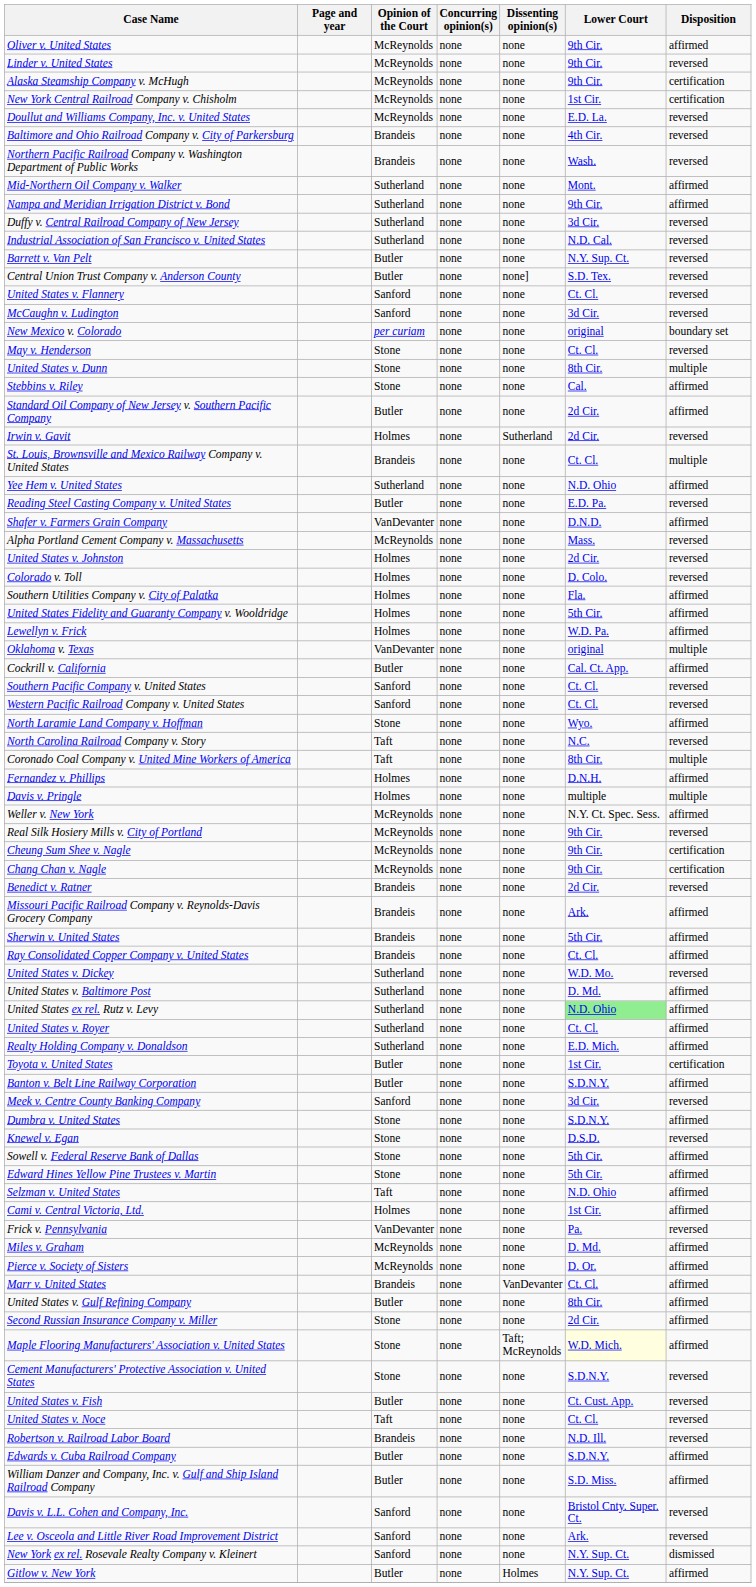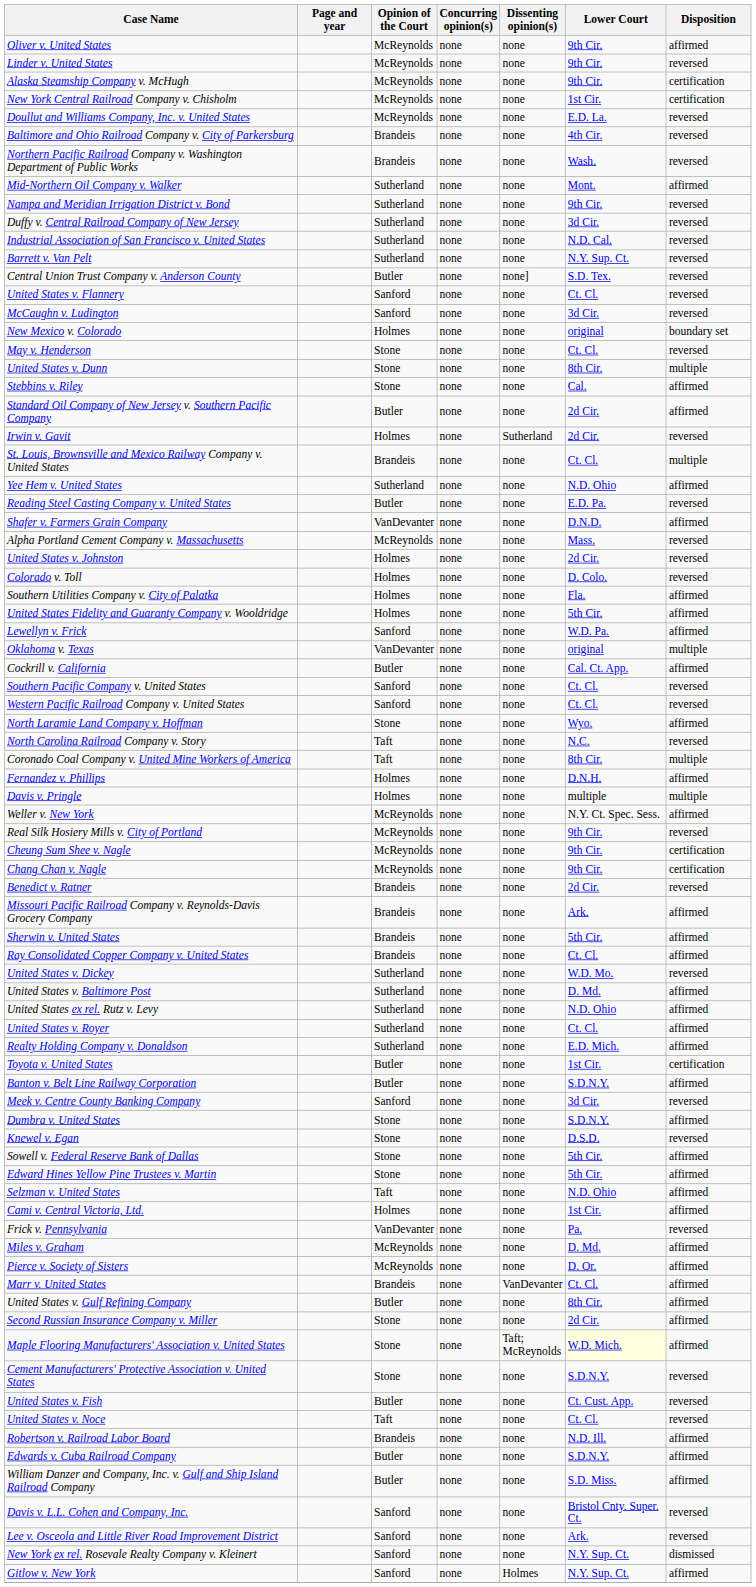Nampa and Meridian Irrigation District v. Bond | Disposition: affirmed -> reversed
Barrett v. Van Pelt | Opinion of the Court: Butler -> Sutherland
New Mexico v. Colorado | Opinion of the Court: per curiam -> Holmes
Lewellyn v. Frick | Opinion of the Court: Holmes -> Sanford
United States ex rel. Rutz v. Levy | Lower Court: lightgreen background -> no background
Robertson v. Railroad Labor Board | Disposition: reversed -> affirmed
Gitlow v. New York | Opinion of the Court: Butler -> Sanford
